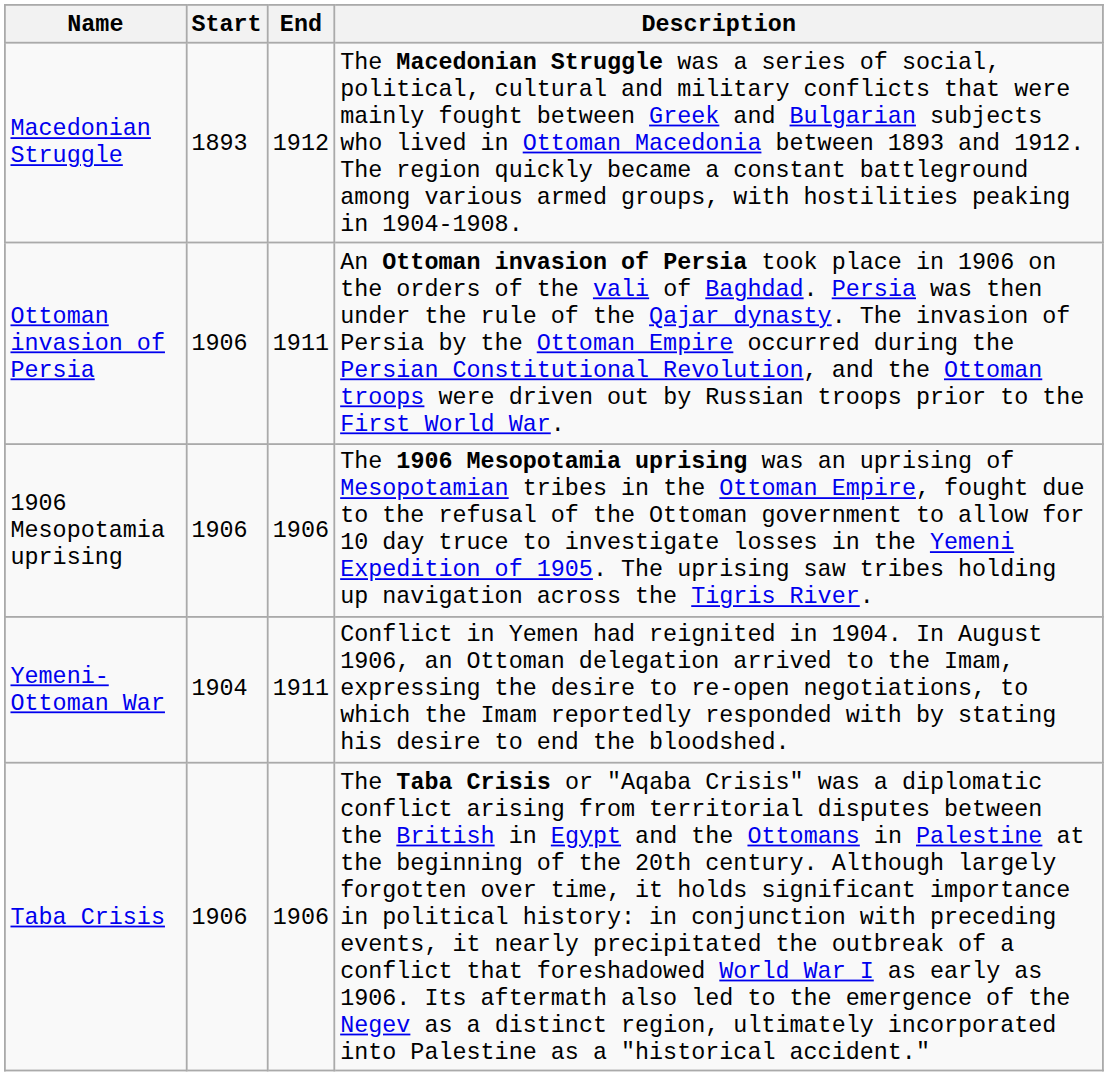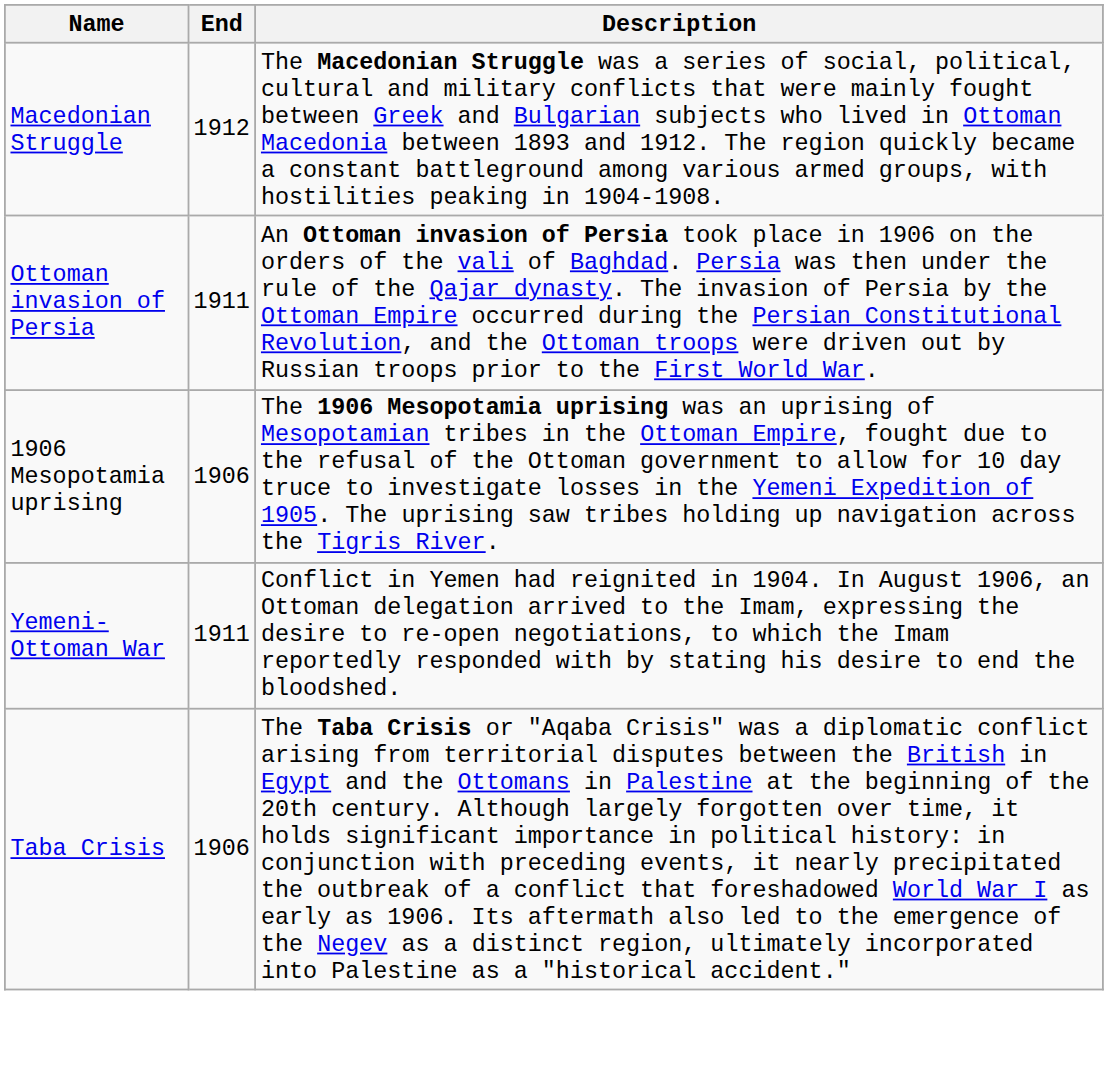- column: Start | 1893 | 1906 | 1906 | 1904 | 1906
